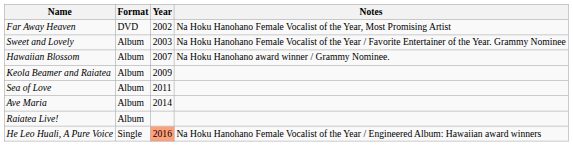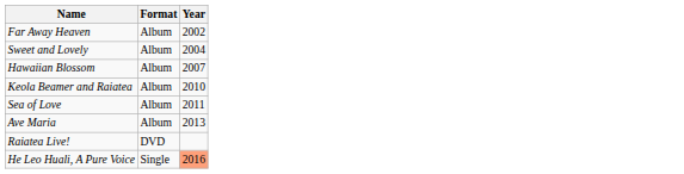- column: Notes | Na Hoku Hanohano Female Vocalist of the Year, Most Promising Artist | Na Hoku Hanohano Female Vocalist of the Year / Favorite Entertainer of the Year. Grammy Nominee | Na Hoku Hanohano award winner / Grammy Nominee. | Na Hoku Hanohano Female Vocalist of the Year / Engineered Album: Hawaiian award winners
Far Away Heaven | Format: DVD -> Album
Sweet and Lovely | Year: 2003 -> 2004
Keola Beamer and Raiatea | Year: 2009 -> 2010
Ave Maria | Year: 2014 -> 2013
Raiatea Live! | Format: Album -> DVD
